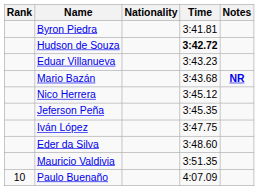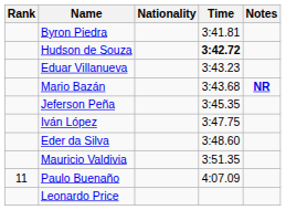- row: Nico Herrera | 3:45.12
Paulo Buenaño | Rank: 10 -> 11
+ row: Leonardo Price
